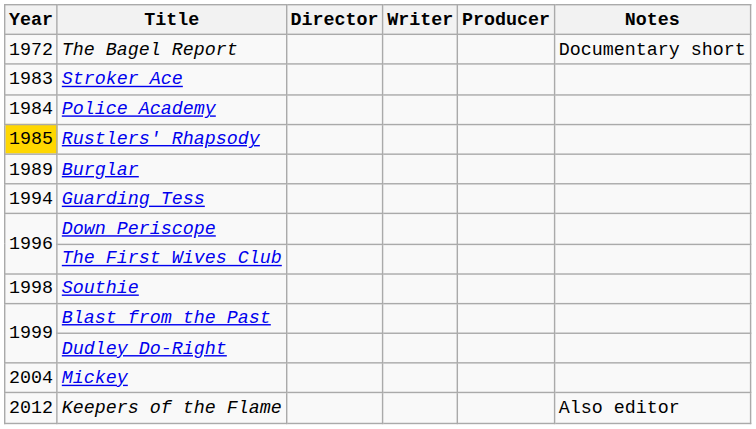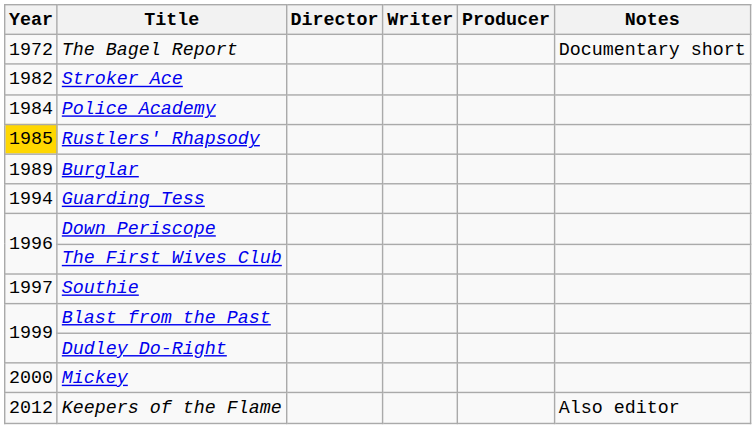Stroker Ace | Year: 1983 -> 1982
Southie | Year: 1998 -> 1997
Mickey | Year: 2004 -> 2000
